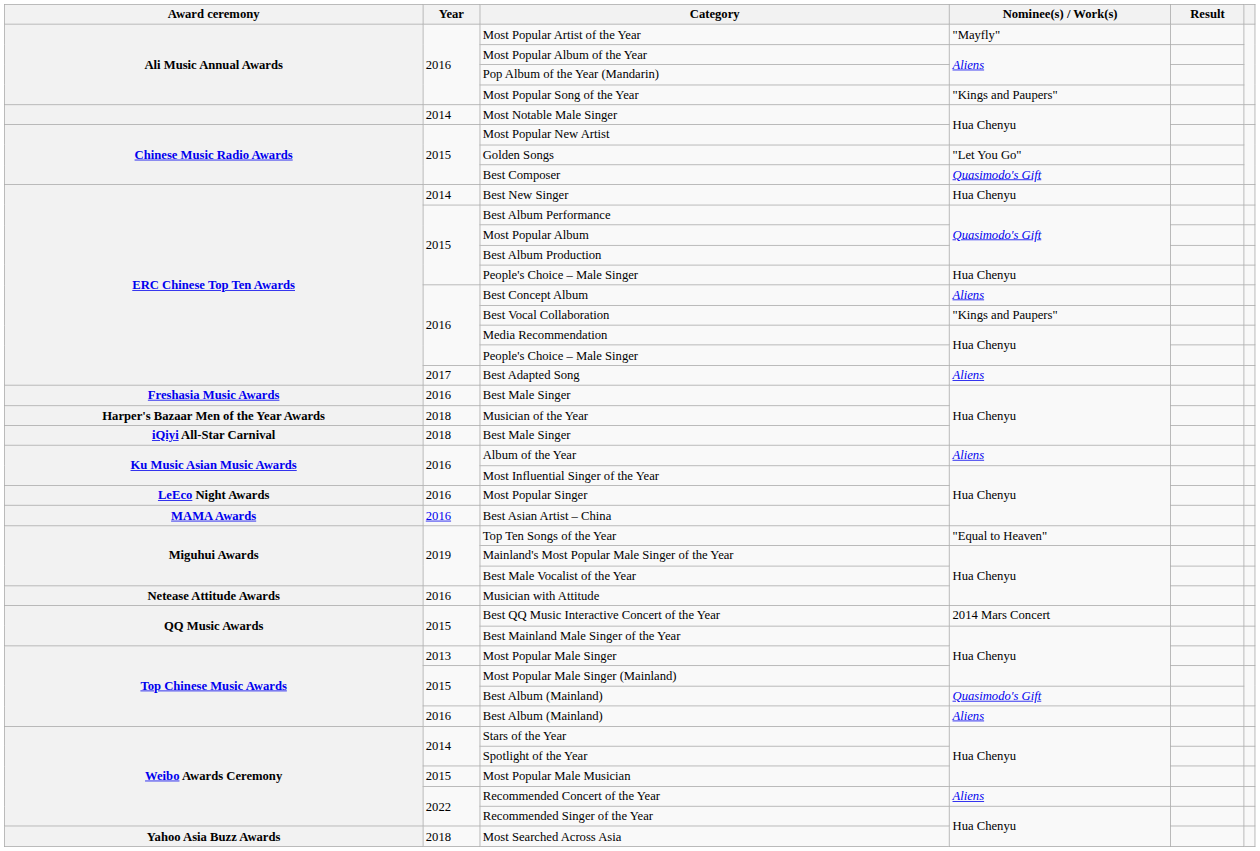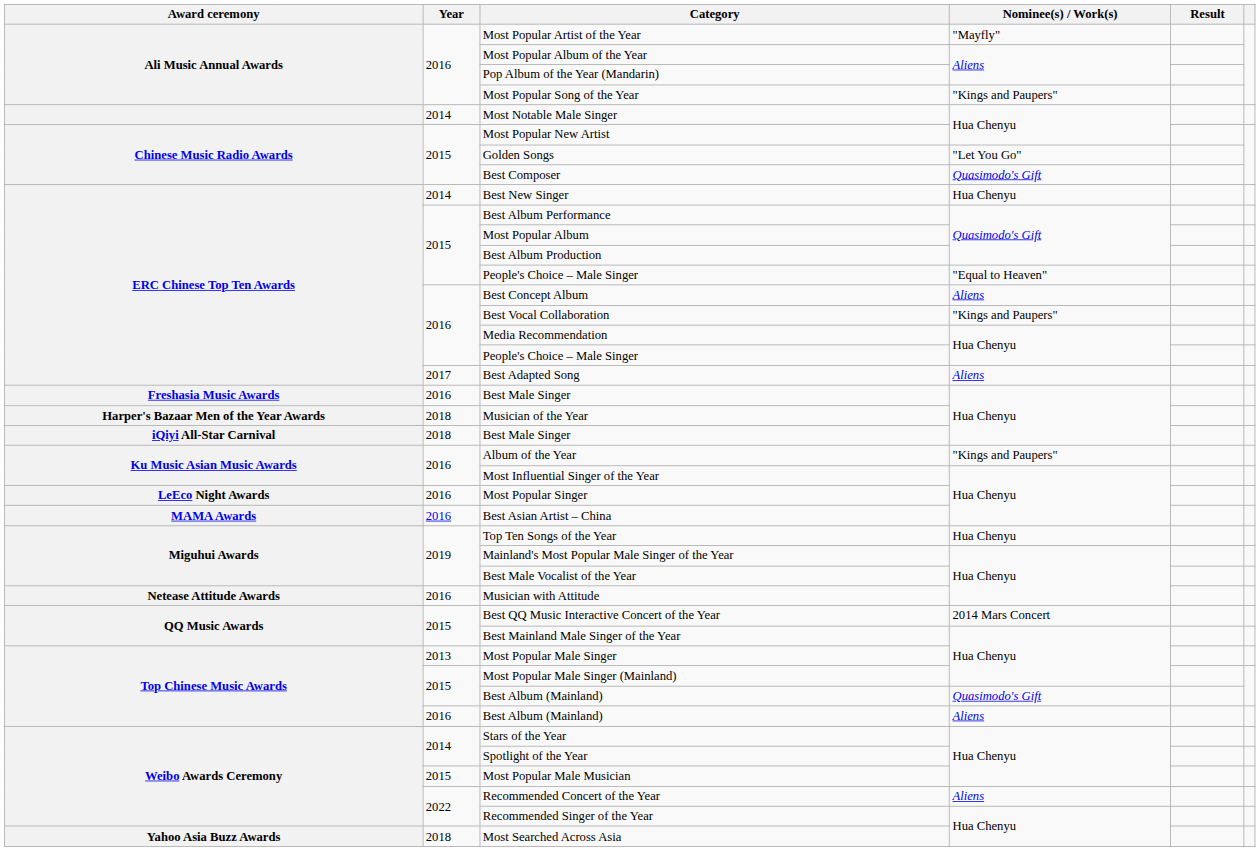2015 / People's Choice – Male Singer | Nominee(s) / Work(s): Hua Chenyu -> "Equal to Heaven"
Album of the Year | Nominee(s) / Work(s): Aliens -> "Kings and Paupers"
Top Ten Songs of the Year | Nominee(s) / Work(s): "Equal to Heaven" -> Hua Chenyu
